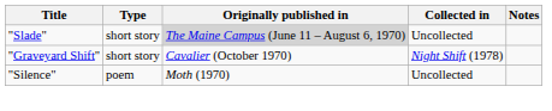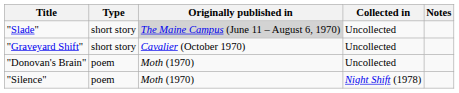"Graveyard Shift" | Collected in: Night Shift (1978) -> Uncollected
+ row: "Donovan's Brain" | poem | Moth (1970) | Uncollected
"Silence" | Collected in: Uncollected -> Night Shift (1978)
